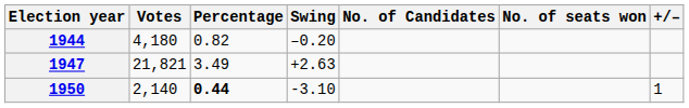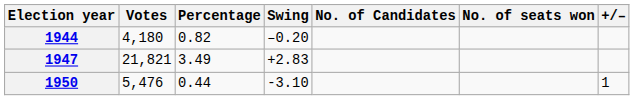1947 | Swing: +2.63 -> +2.83
1950 | Votes: 2,140 -> 5,476
1950 | Percentage: bold -> normal
